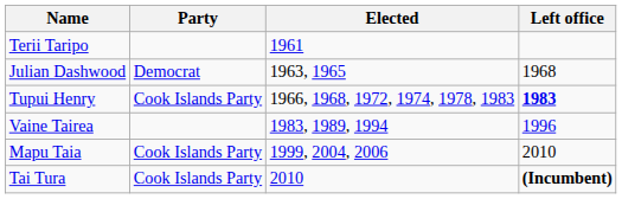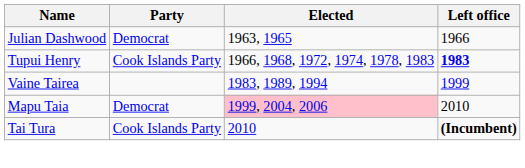- row: Terii Taripo | 1961
Julian Dashwood | Left office: 1968 -> 1966
Vaine Tairea | Left office: 1996 -> 1999
Mapu Taia | Party: Cook Islands Party -> Democrat
Mapu Taia | Elected: no background -> pink background
